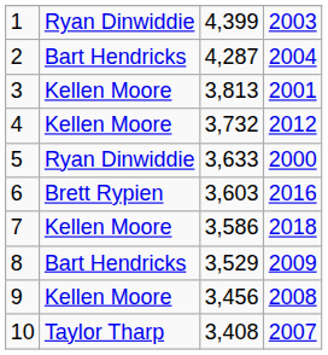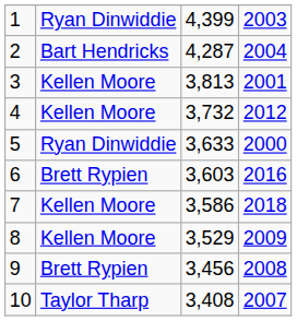8 | column 2: Bart Hendricks -> Kellen Moore
9 | column 2: Kellen Moore -> Brett Rypien
